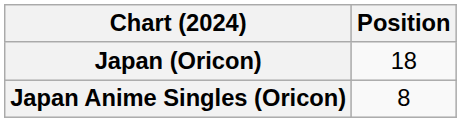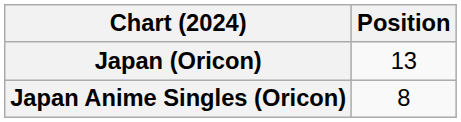Japan (Oricon) | Position: 18 -> 13
